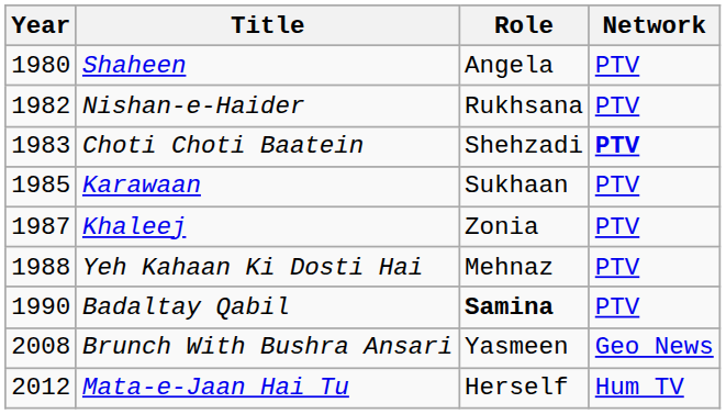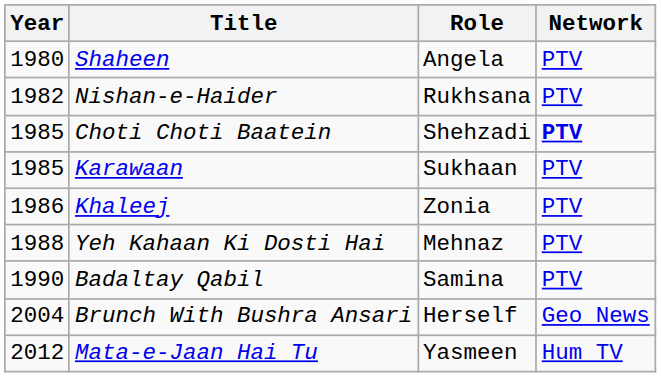Choti Choti Baatein | Year: 1983 -> 1985
Khaleej | Year: 1987 -> 1986
Badaltay Qabil | Role: bold -> normal
Brunch With Bushra Ansari | Year: 2008 -> 2004
Brunch With Bushra Ansari | Role: Yasmeen -> Herself
Mata-e-Jaan Hai Tu | Role: Herself -> Yasmeen
